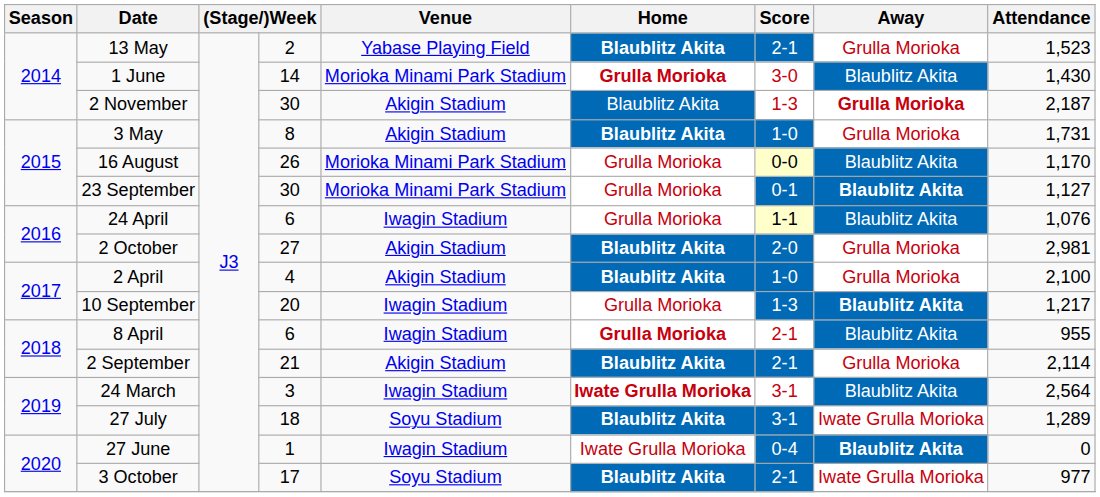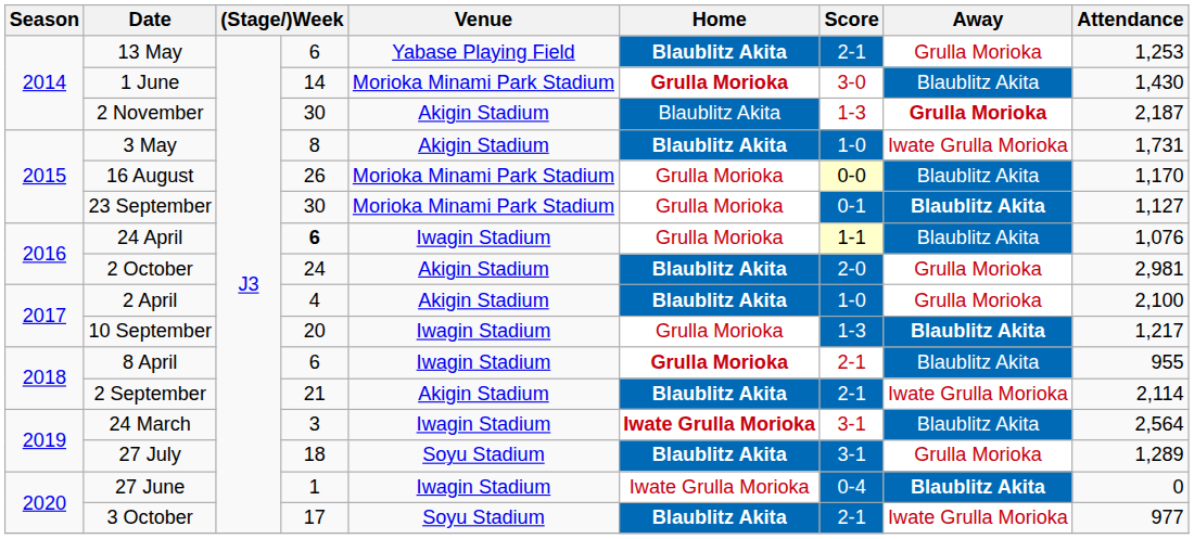13 May | column 4: 2 -> 6
13 May | Attendance: 1,523 -> 1,253
3 May | Away: Grulla Morioka -> Iwate Grulla Morioka
24 April | column 4: normal -> bold
2 October | column 4: 27 -> 24
2 September | Away: Grulla Morioka -> Iwate Grulla Morioka
27 July | Away: Iwate Grulla Morioka -> Grulla Morioka
